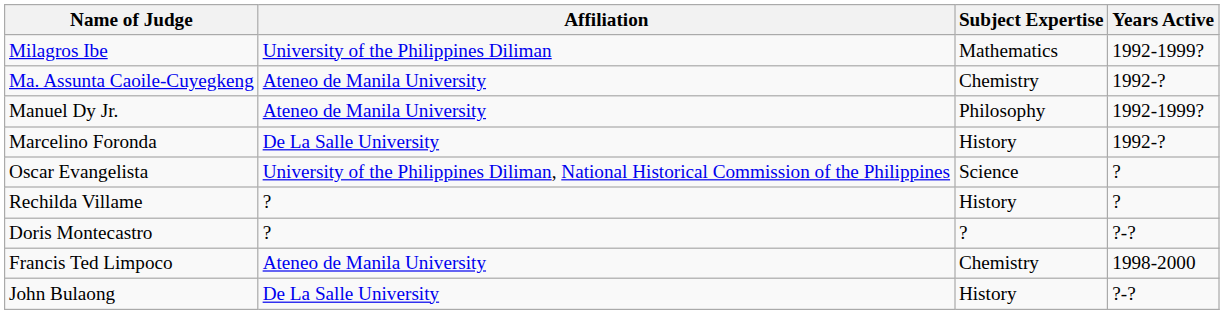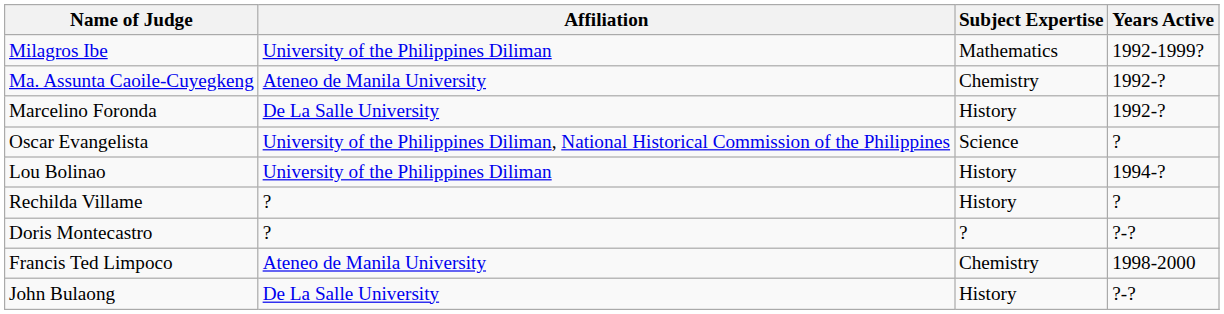- row: Manuel Dy Jr. | Ateneo de Manila University | Philosophy | 1992-1999?
+ row: Lou Bolinao | University of the Philippines Diliman | History | 1994-?
